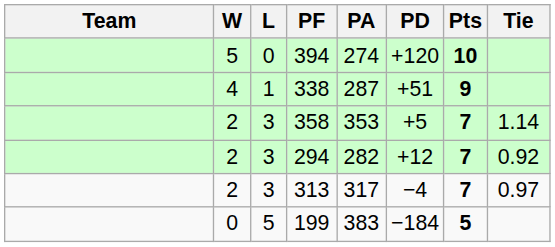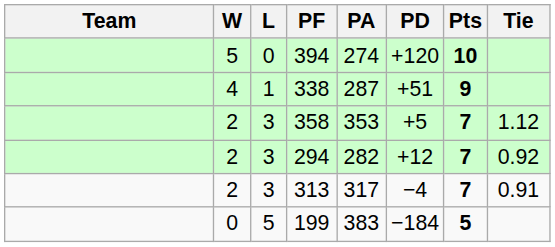358 | Tie: 1.14 -> 1.12
313 | Tie: 0.97 -> 0.91
